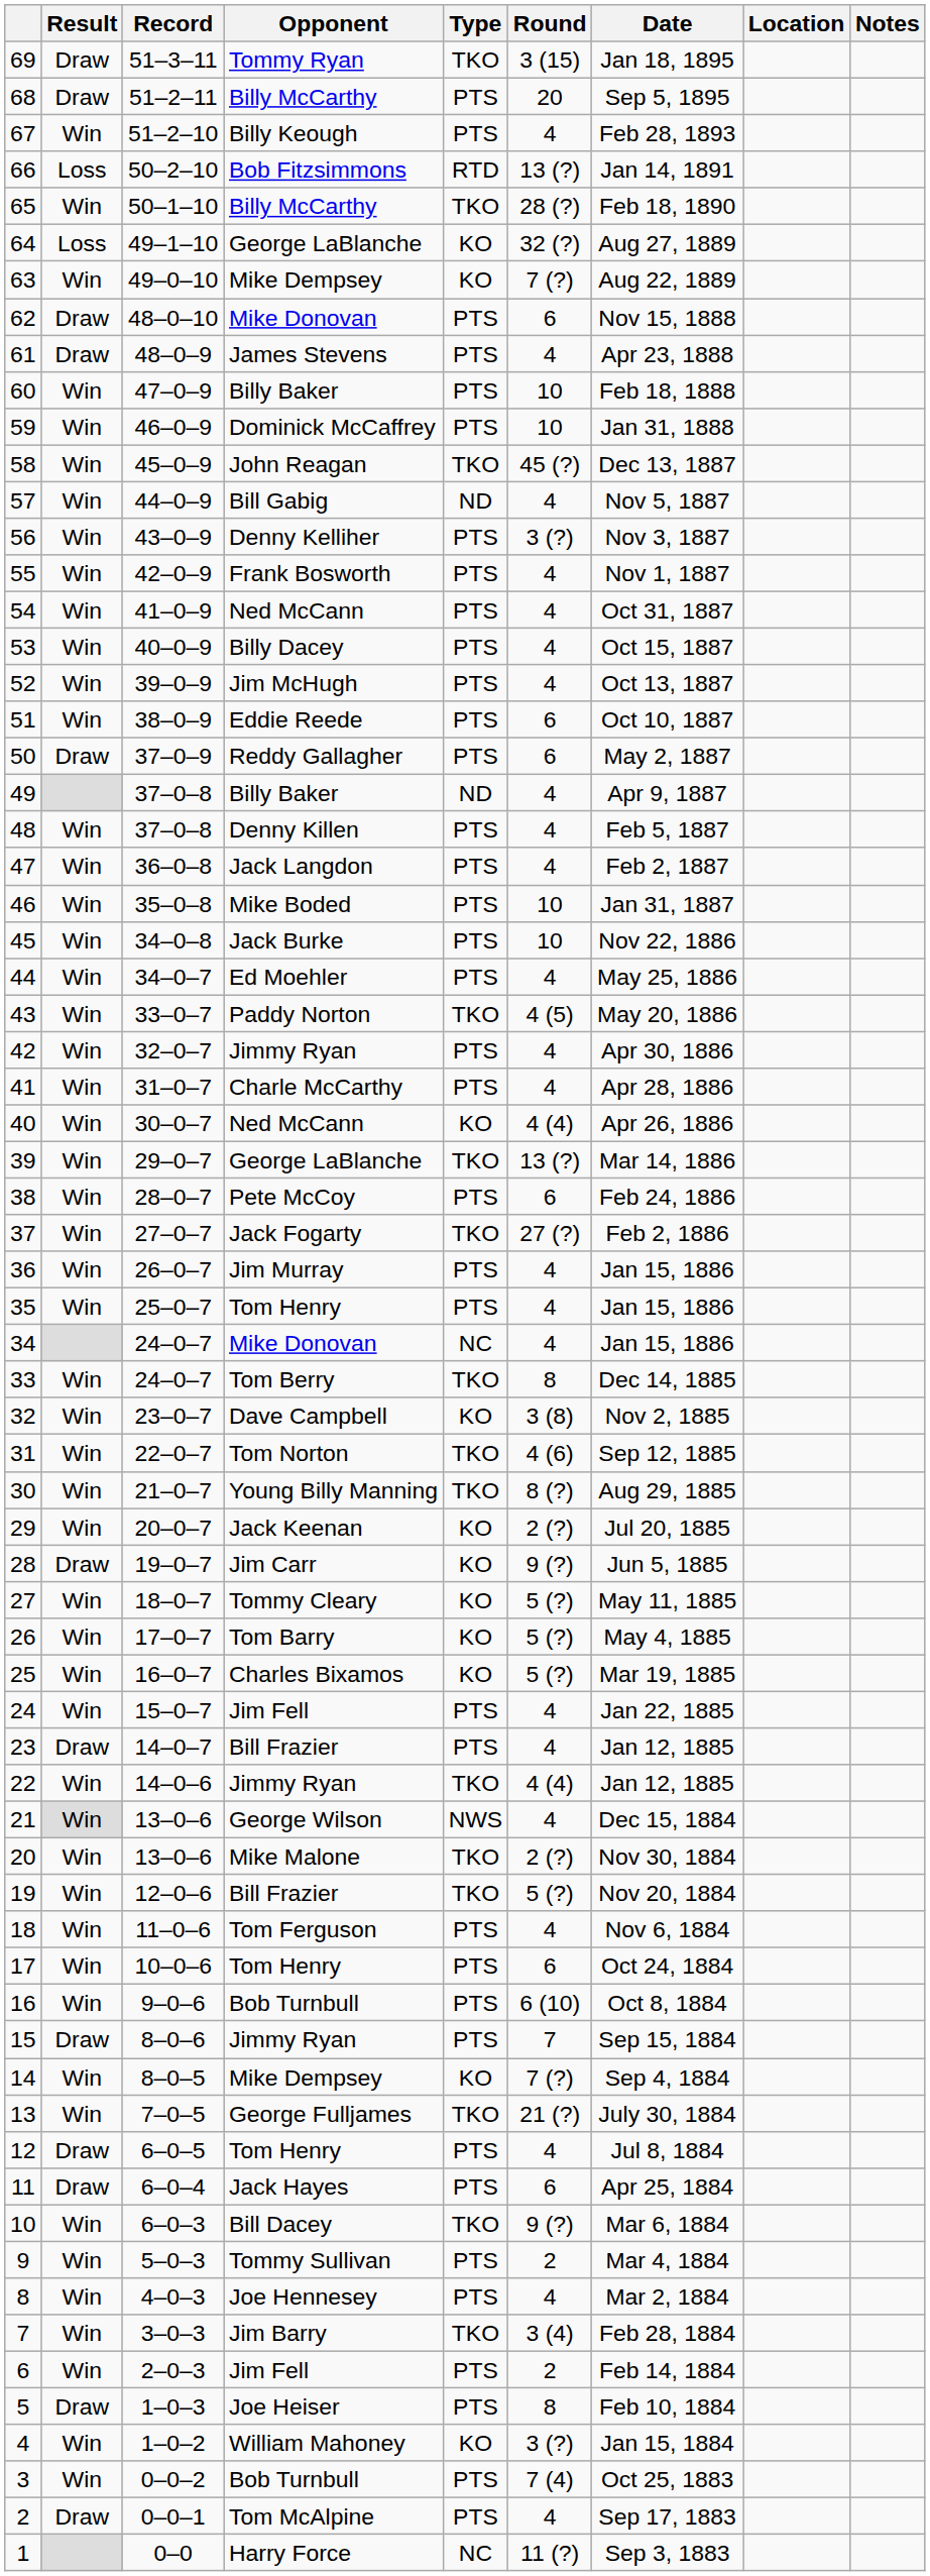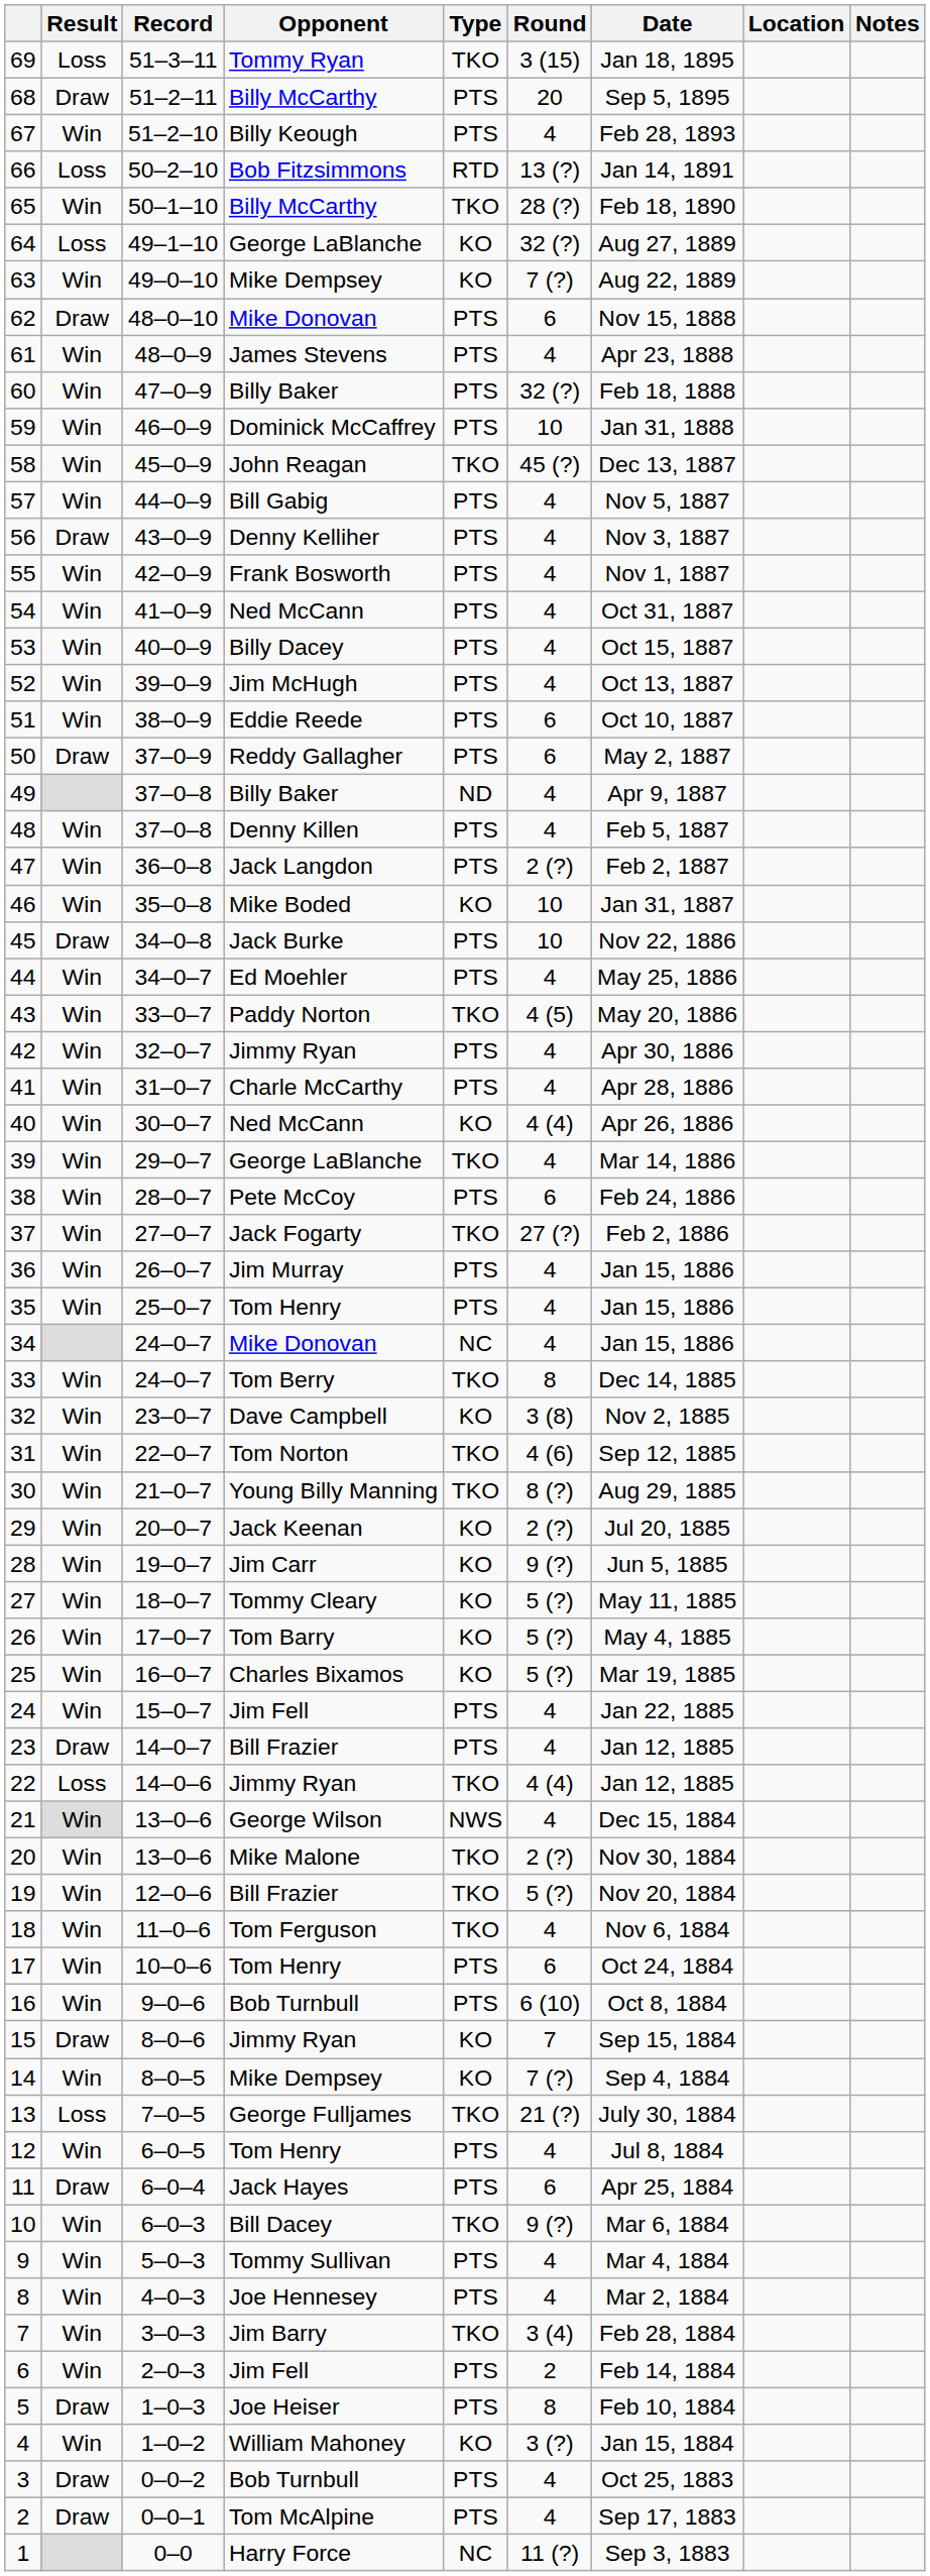69 | Result: Draw -> Loss
61 | Result: Draw -> Win
60 | Round: 10 -> 32 (?)
57 | Type: ND -> PTS
56 | Result: Win -> Draw
56 | Round: 3 (?) -> 4
47 | Round: 4 -> 2 (?)
46 | Type: PTS -> KO
45 | Result: Win -> Draw
39 | Round: 13 (?) -> 4
28 | Result: Draw -> Win
22 | Result: Win -> Loss
18 | Type: PTS -> TKO
15 | Type: PTS -> KO
13 | Result: Win -> Loss
12 | Result: Draw -> Win
9 | Round: 2 -> 4
3 | Result: Win -> Draw
3 | Round: 7 (4) -> 4
